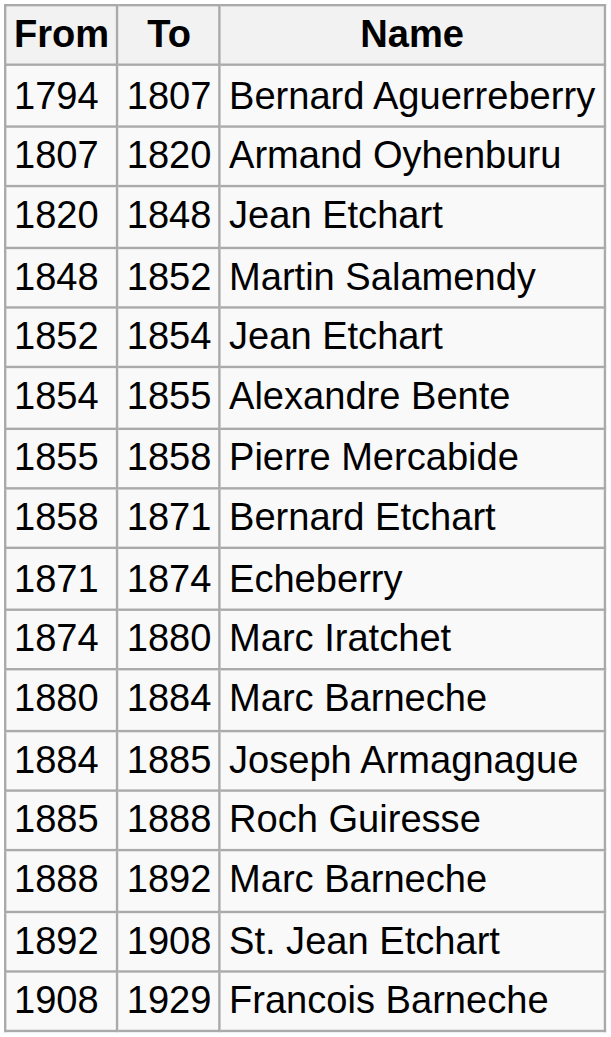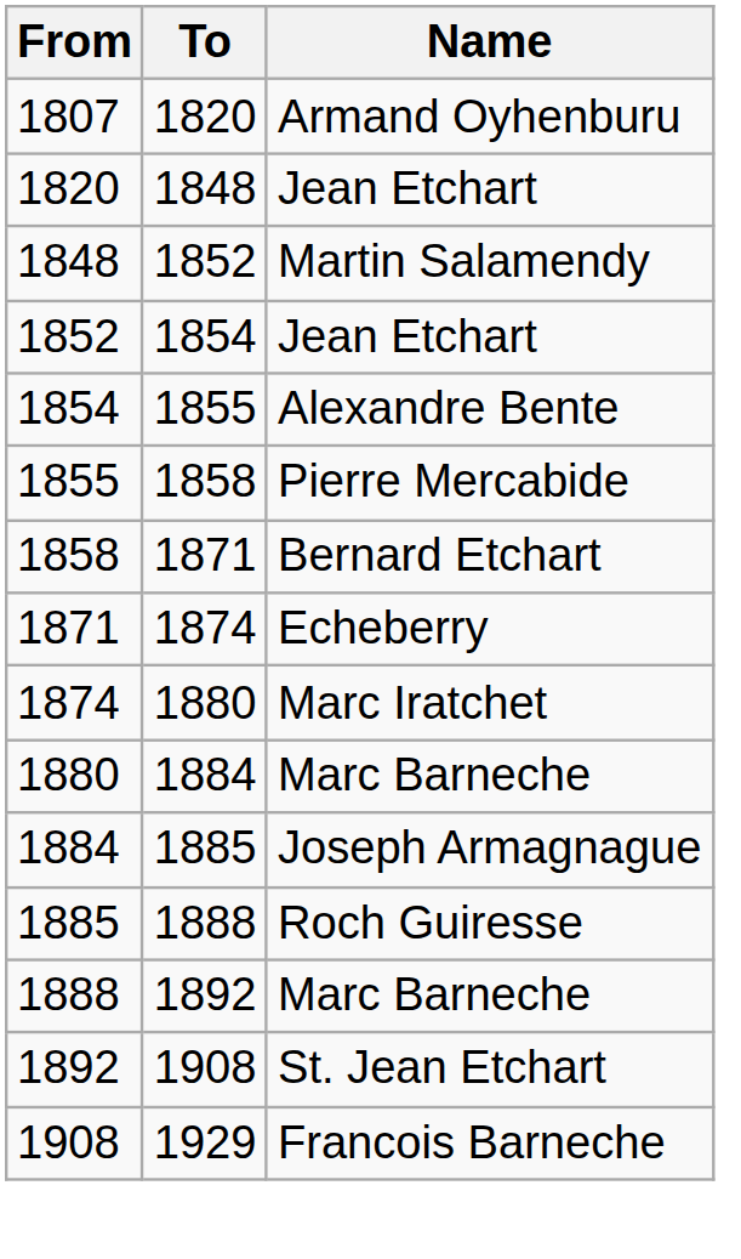- row: 1794 | 1807 | Bernard Aguerreberry
